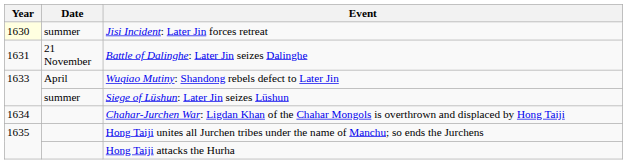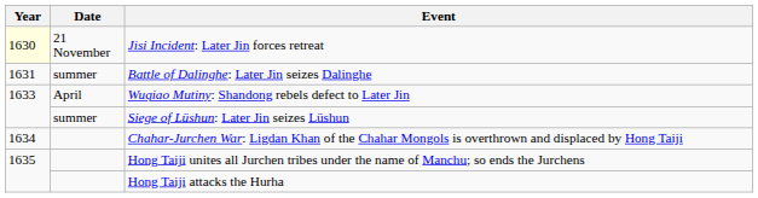Jisi Incident: Later Jin forces retreat | Date: summer -> 21 November
Battle of Dalinghe: Later Jin seizes Dalinghe | Date: 21 November -> summer
